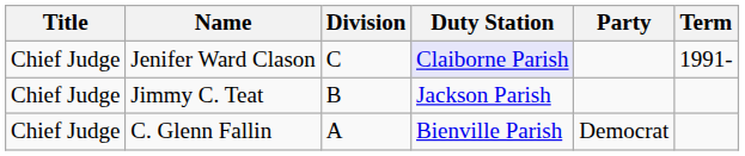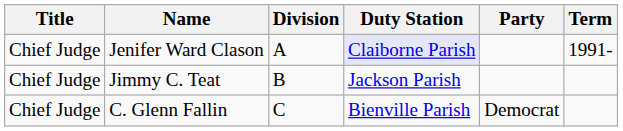Jenifer Ward Clason | Division: C -> A
C. Glenn Fallin | Division: A -> C
